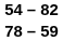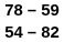rows swapped: 78 – 59 <-> 54 – 82
